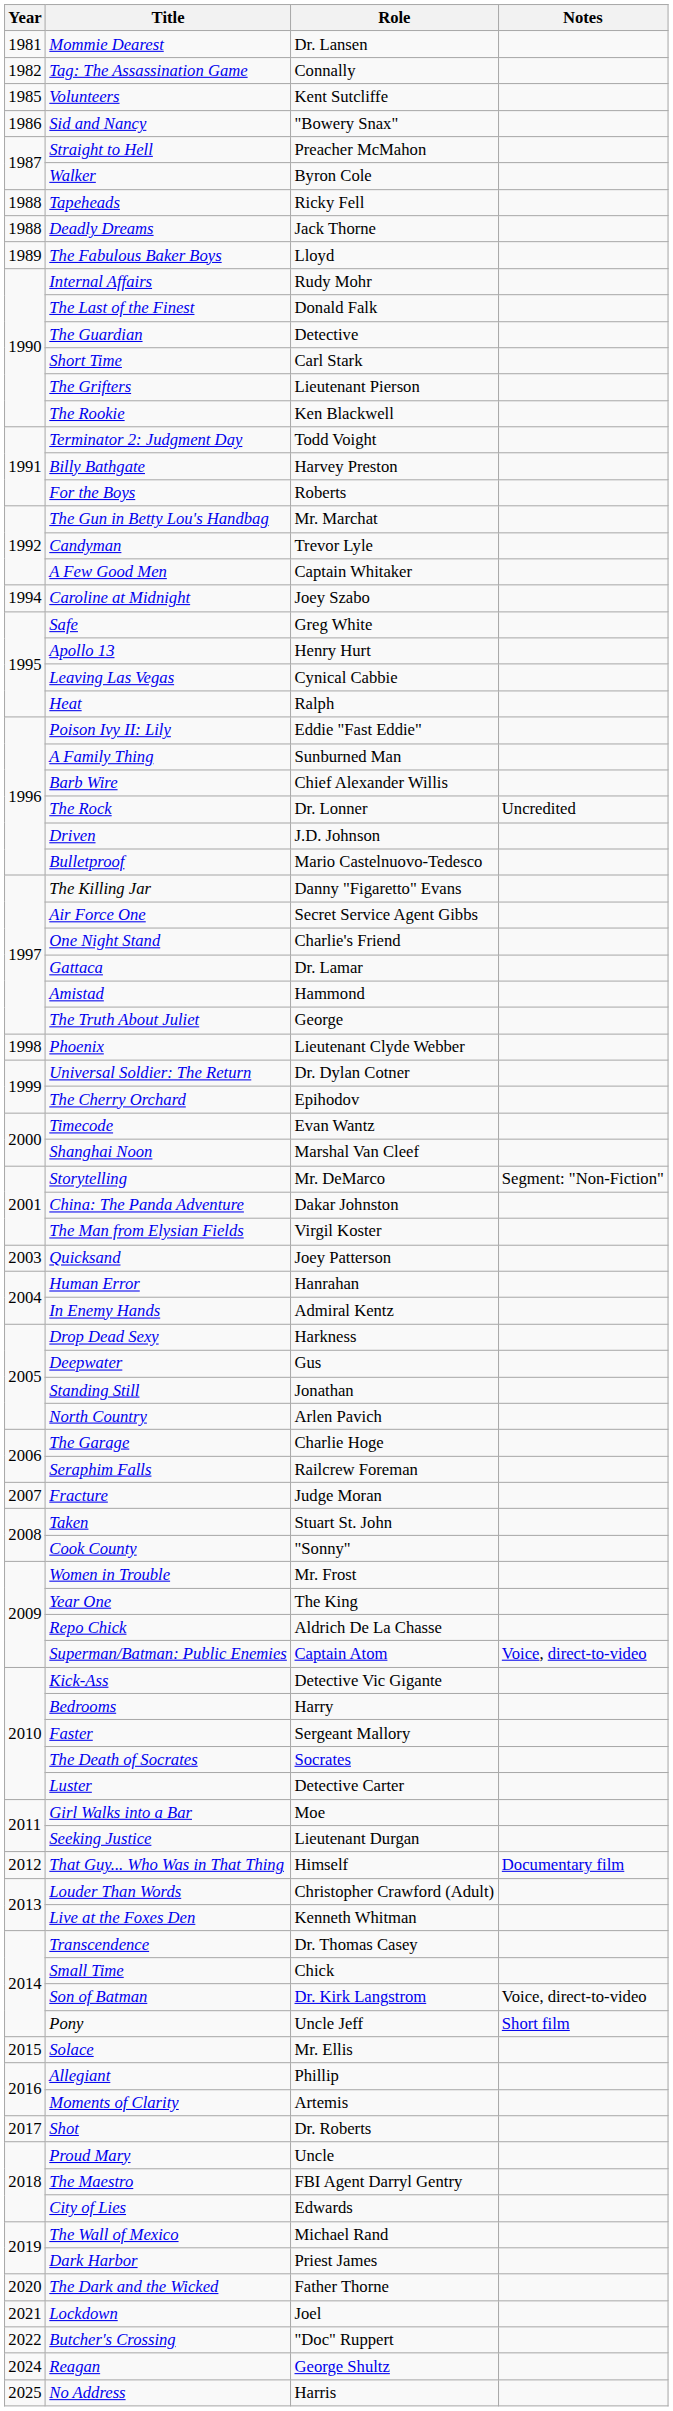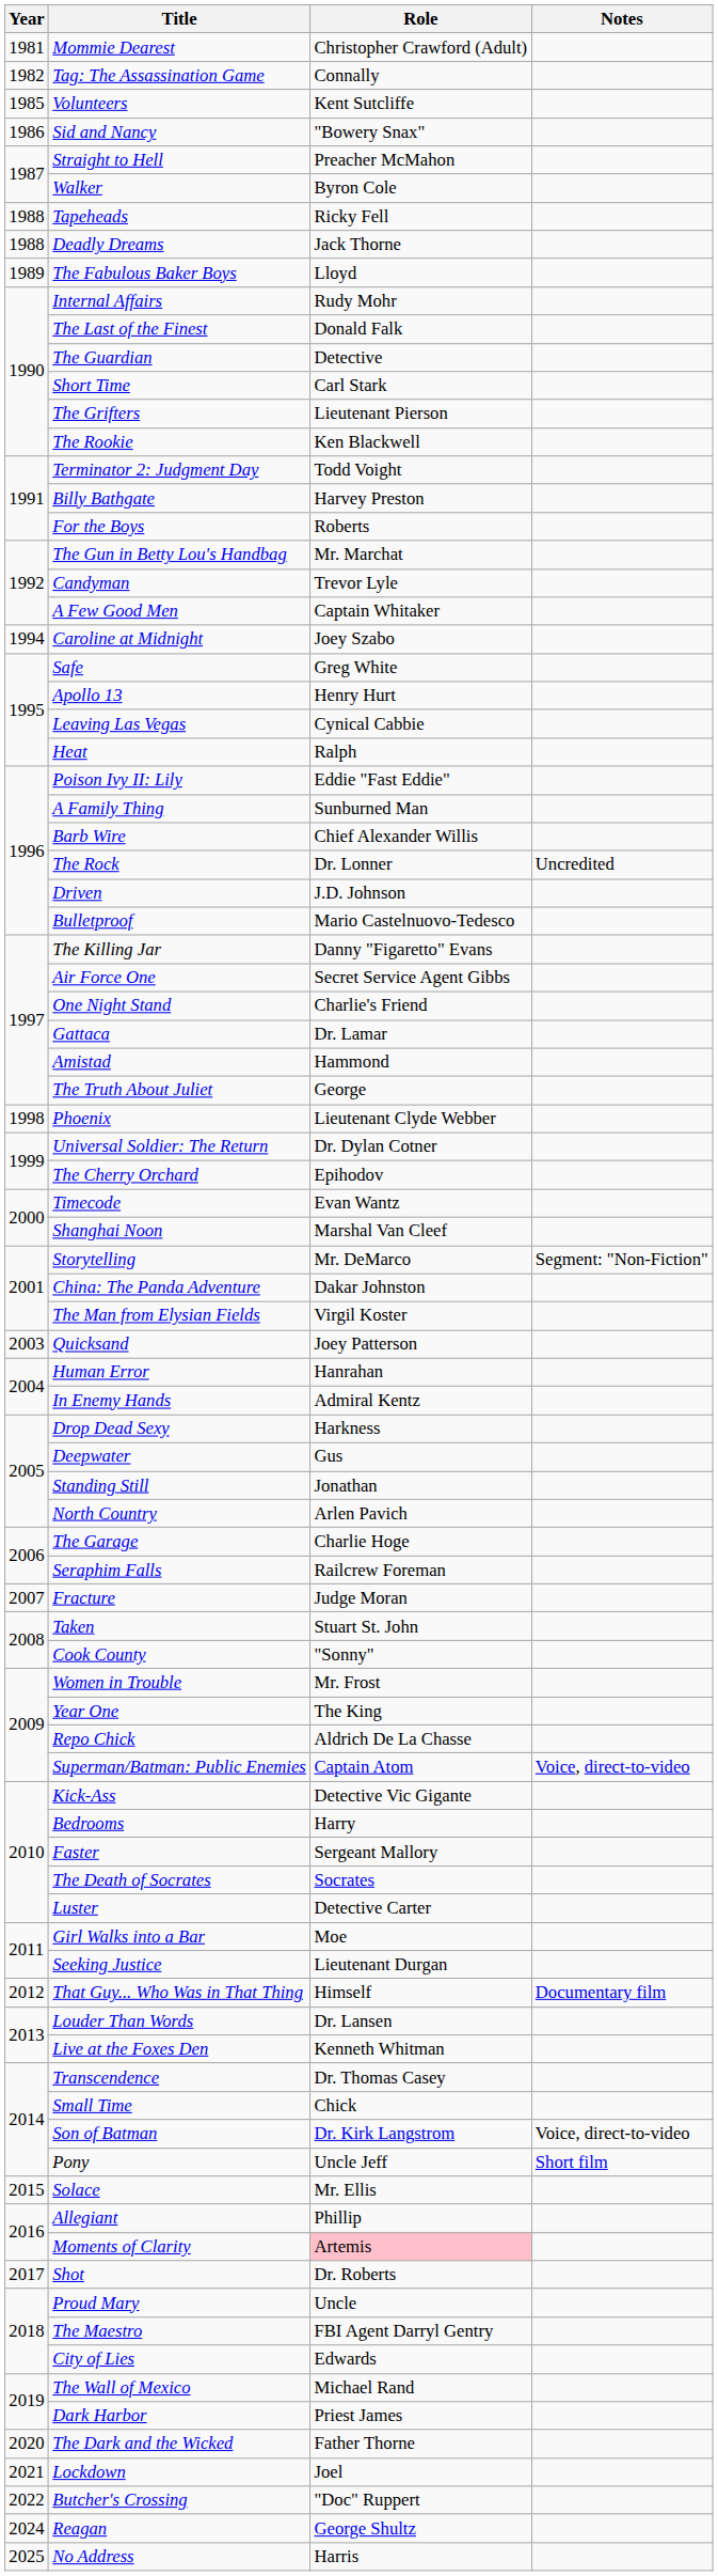Mommie Dearest | Role: Dr. Lansen -> Christopher Crawford (Adult)
Louder Than Words | Role: Christopher Crawford (Adult) -> Dr. Lansen
Moments of Clarity | Role: no background -> pink background
